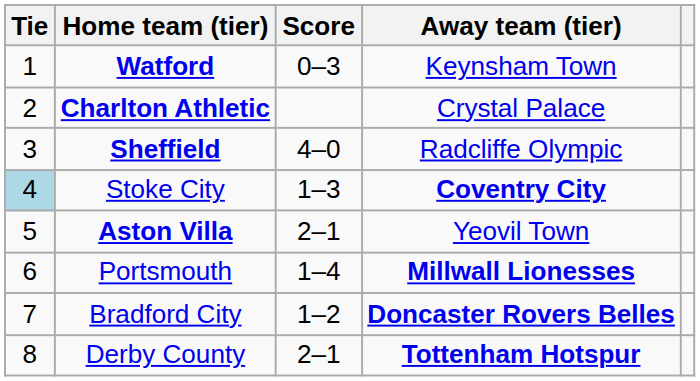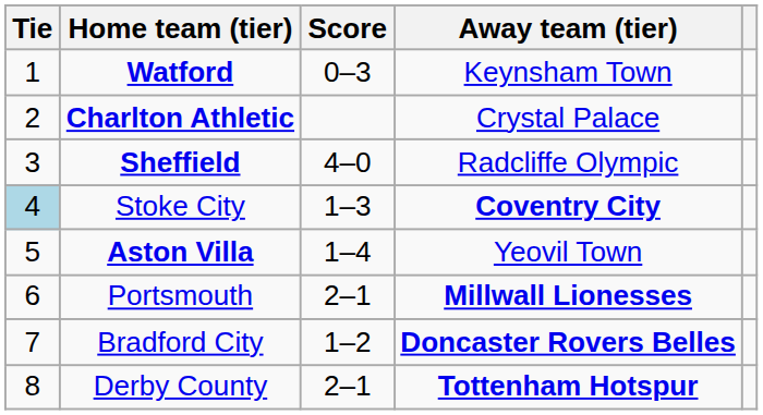Aston Villa | Score: 2–1 -> 1–4
Portsmouth | Score: 1–4 -> 2–1
